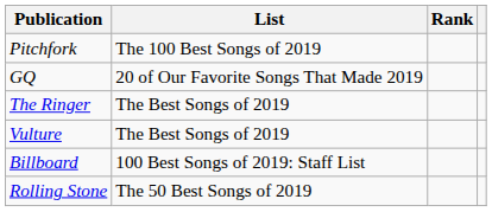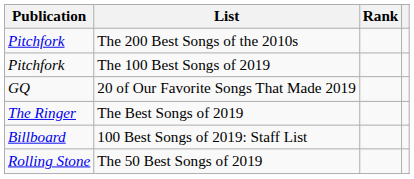+ row: Pitchfork | The 200 Best Songs of the 2010s
- row: Vulture | The Best Songs of 2019
